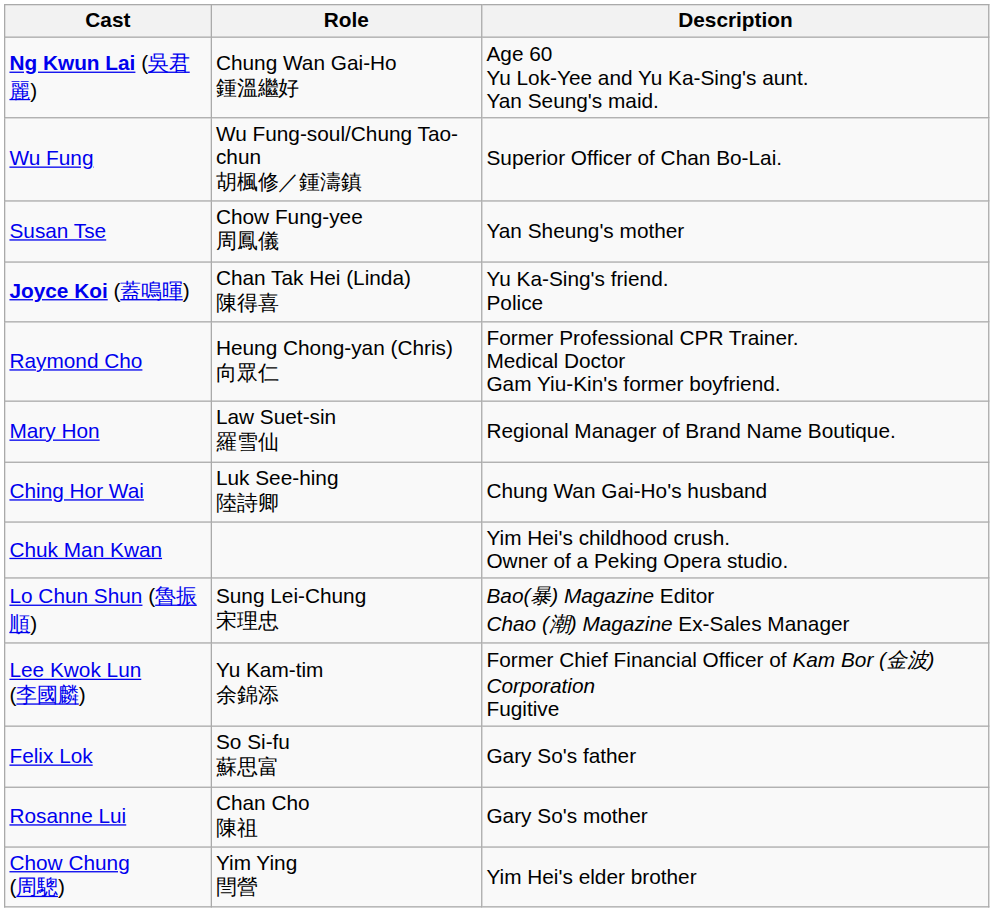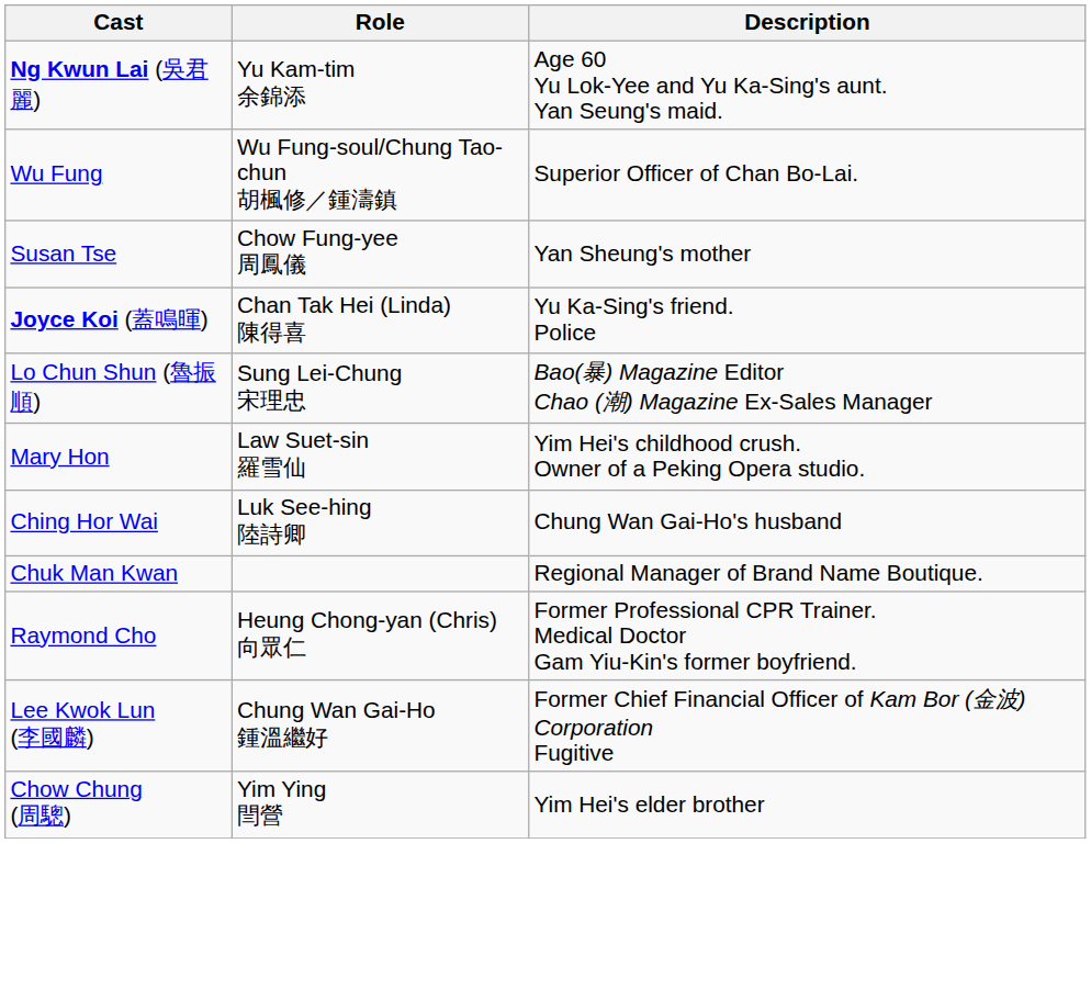Ng Kwun Lai (吳君麗) | Role: Chung Wan Gai-Ho 鍾溫繼好 -> Yu Kam-tim 余錦添
rows swapped: Lo Chun Shun (魯振順) <-> Raymond Cho
Mary Hon | Description: Regional Manager of Brand Name Boutique. -> Yim Hei's childhood crush. Owner of a Peking Opera studio.
Chuk Man Kwan | Description: Yim Hei's childhood crush. Owner of a Peking Opera studio. -> Regional Manager of Brand Name Boutique.
Lee Kwok Lun (李國麟) | Role: Yu Kam-tim 余錦添 -> Chung Wan Gai-Ho 鍾溫繼好
- row: Felix Lok | So Si-fu 蘇思富 | Gary So's father
- row: Rosanne Lui | Chan Cho 陳祖 | Gary So's mother
